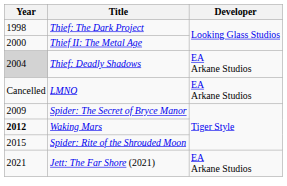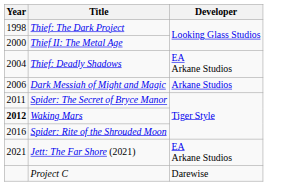Thief: Deadly Shadows | Year: lightgrey background -> no background
+ row: 2006 | Dark Messiah of Might and Magic | Arkane Studios
- row: Cancelled | LMNO | EA Arkane Studios
Spider: The Secret of Bryce Manor | Year: 2009 -> 2011
Spider: Rite of the Shrouded Moon | Year: 2015 -> 2016
+ row: Project C | Darewise
